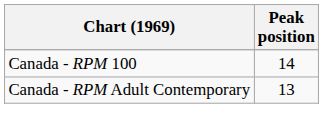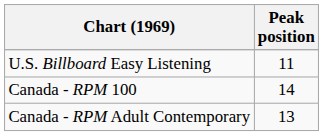+ row: U.S. Billboard Easy Listening | 11
